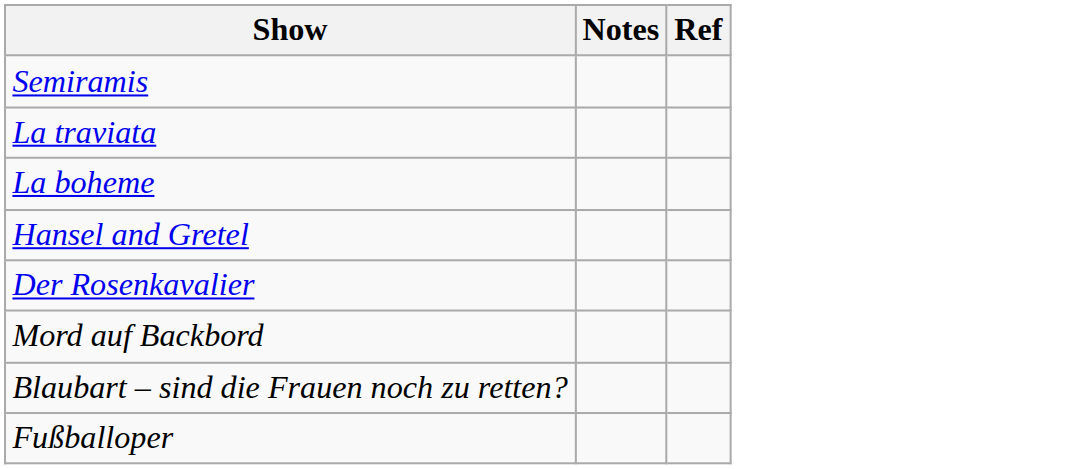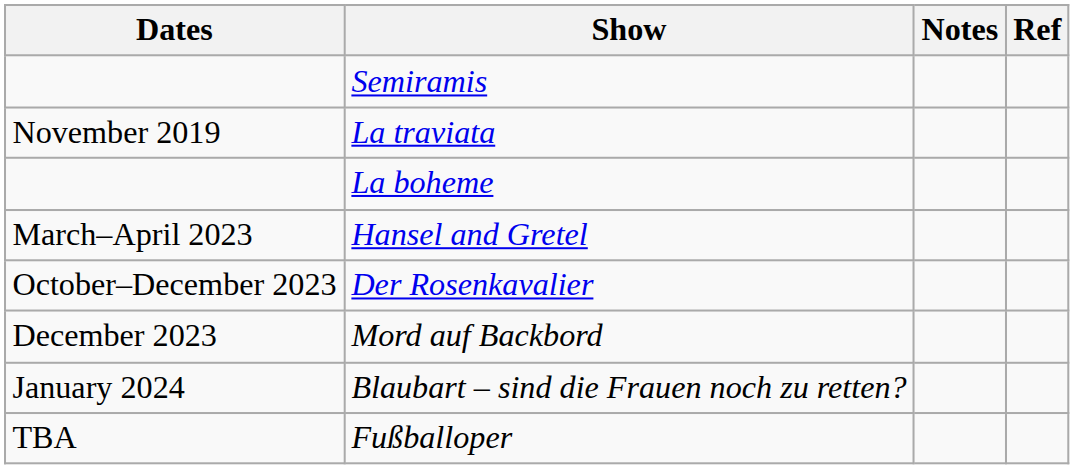+ column: Dates | November 2019 | March–April 2023 | October–December 2023 | December 2023 | January 2024 | TBA
